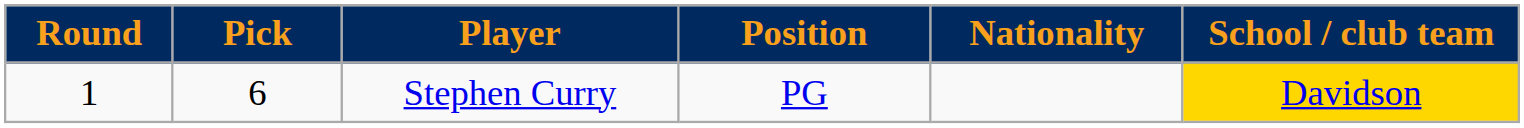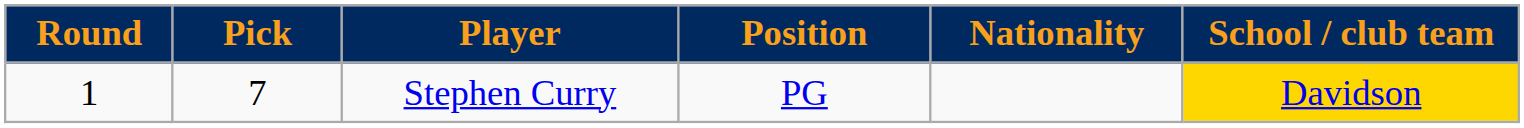Stephen Curry | Pick: 6 -> 7
